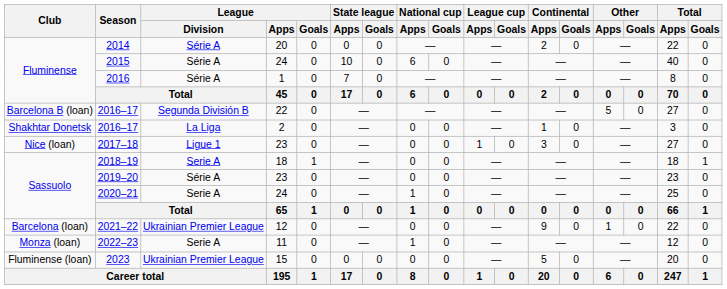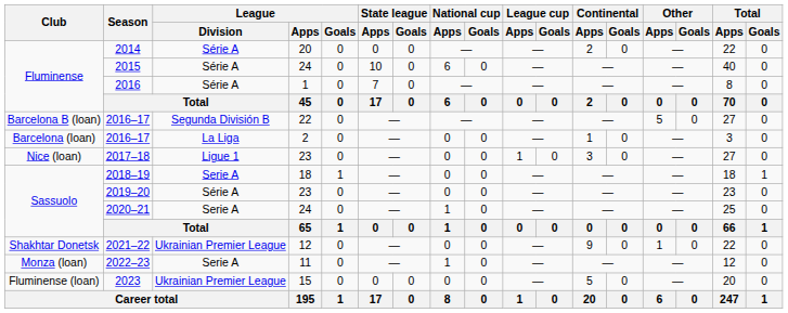2016–17 / 2 | Club: Shakhtar Donetsk -> Barcelona (loan)
2021–22 | Club: Barcelona (loan) -> Shakhtar Donetsk
